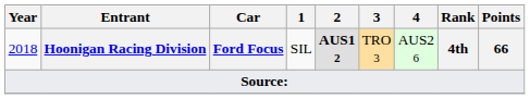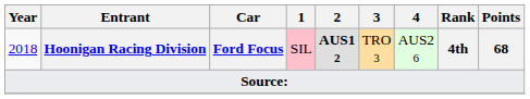2018 | 1: no background -> pink background
2018 | Points: 66 -> 68
